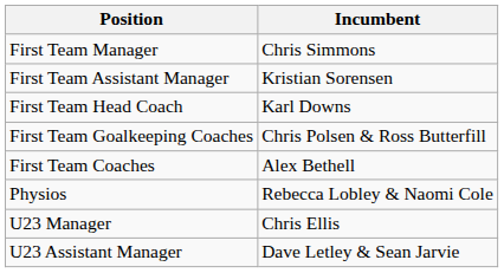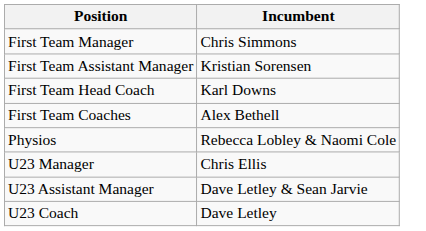- row: First Team Goalkeeping Coaches | Chris Polsen & Ross Butterfill
+ row: U23 Coach | Dave Letley
